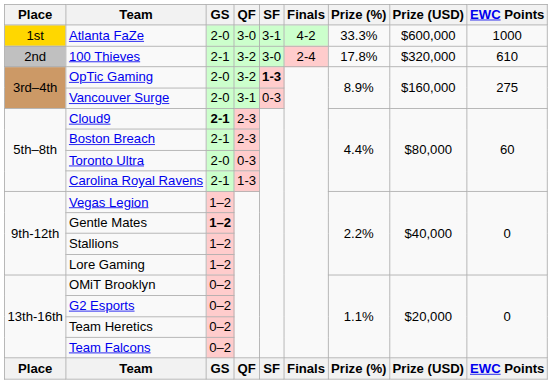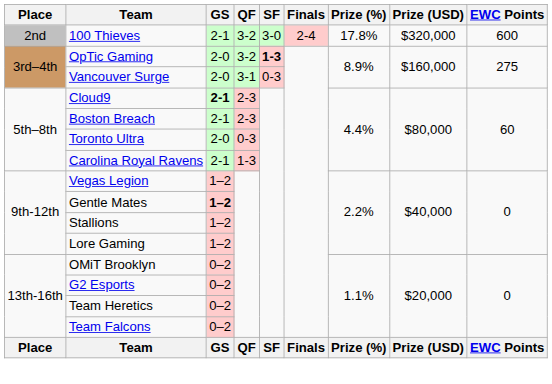- row: 1st | Atlanta FaZe | 2-0 | 3-0 | 3-1 | 4-2 | 33.3% | $600,000 | 1000
100 Thieves | EWC Points: 610 -> 600
